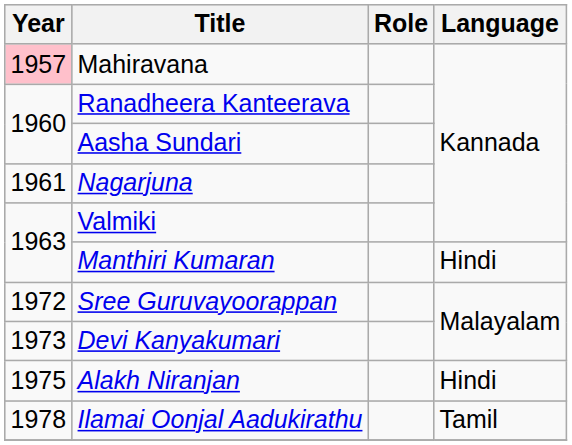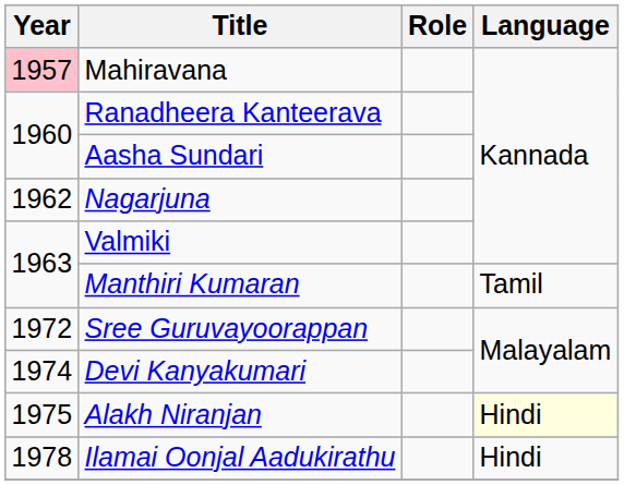Nagarjuna | Year: 1961 -> 1962
Manthiri Kumaran | Language: Hindi -> Tamil
Devi Kanyakumari | Year: 1973 -> 1974
Alakh Niranjan | Language: no background -> lightyellow background
Ilamai Oonjal Aadukirathu | Language: Tamil -> Hindi
